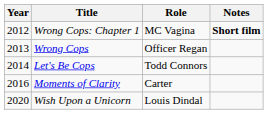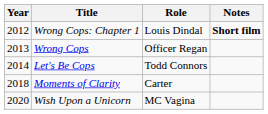Wrong Cops: Chapter 1 | Role: MC Vagina -> Louis Dindal
Moments of Clarity | Year: 2016 -> 2018
Wish Upon a Unicorn | Role: Louis Dindal -> MC Vagina
